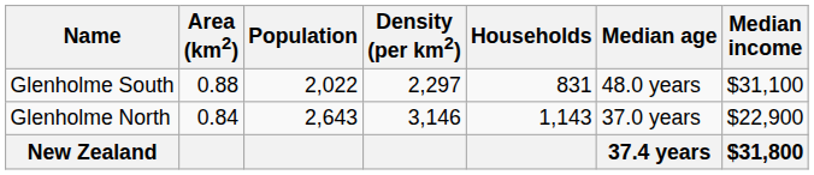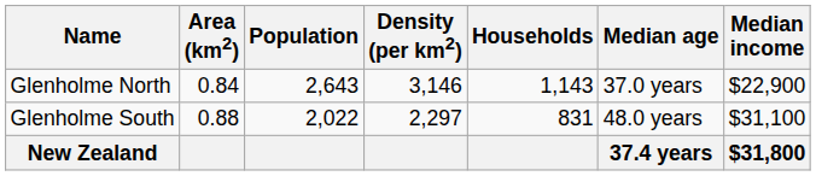rows swapped: Glenholme North <-> Glenholme South
